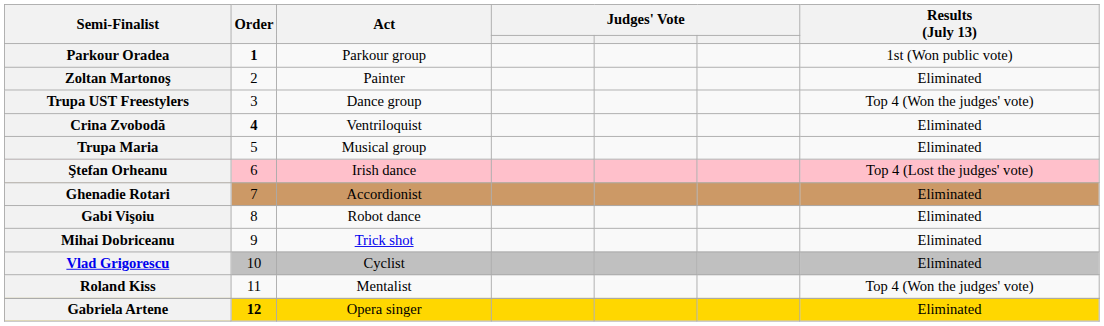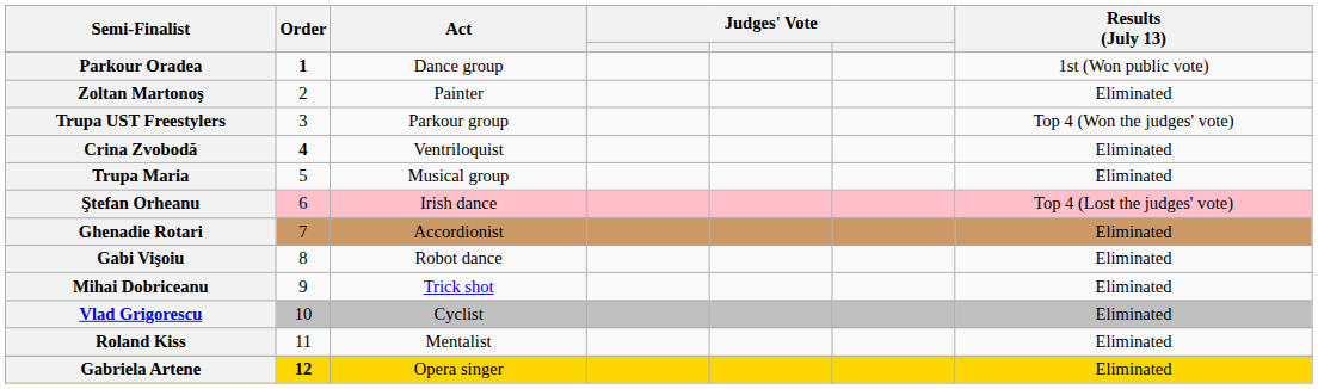Parkour Oradea | Act: Parkour group -> Dance group
Trupa UST Freestylers | Act: Dance group -> Parkour group
Roland Kiss | Results (July 13): Top 4 (Won the judges' vote) -> Eliminated
